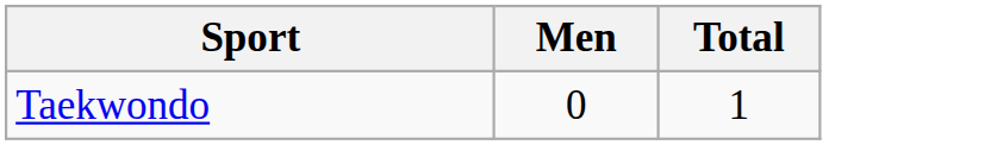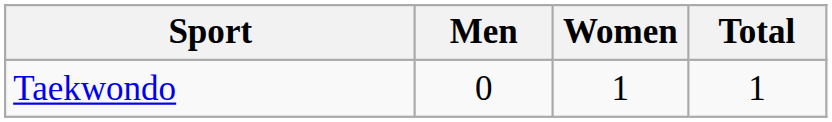+ column: Women | 1
